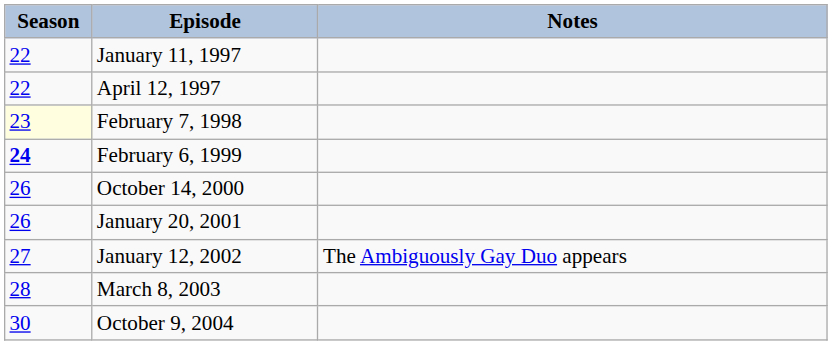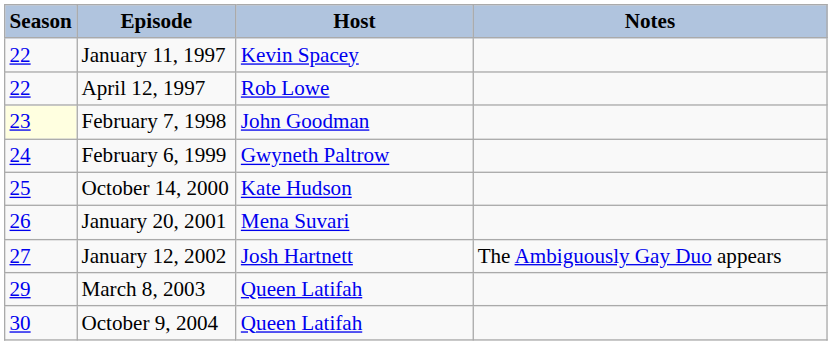+ column: Host | Kevin Spacey | Rob Lowe | John Goodman | Gwyneth Paltrow | Kate Hudson | Mena Suvari | Josh Hartnett | Queen Latifah | Queen Latifah
February 6, 1999 | Season: bold -> normal
October 14, 2000 | Season: 26 -> 25
March 8, 2003 | Season: 28 -> 29
